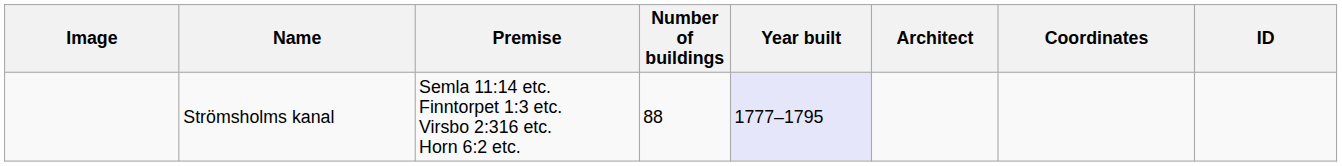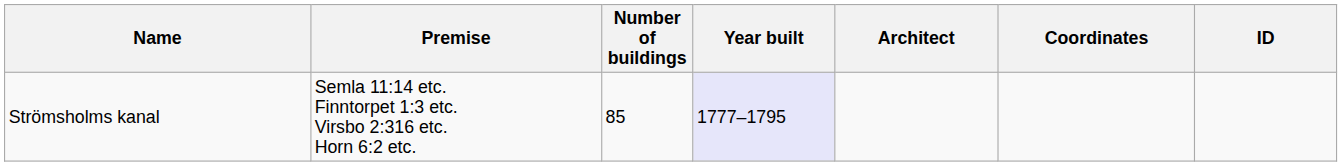- column: Image
Strömsholms kanal | Number of buildings: 88 -> 85
